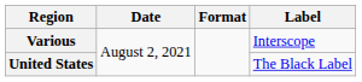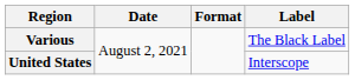Various | Label: Interscope -> The Black Label
United States | Label: The Black Label -> Interscope
